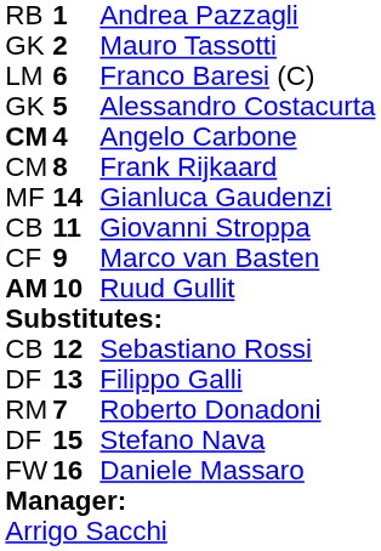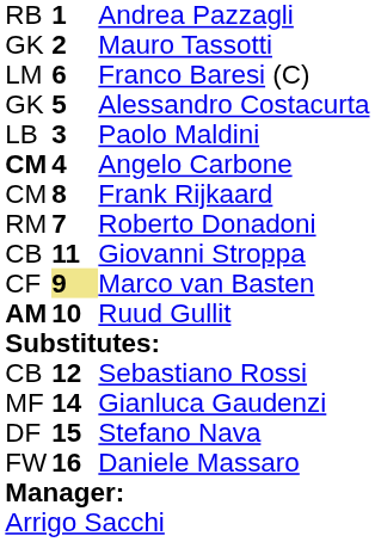+ row: LB | 3 | Paolo Maldini
rows swapped: Roberto Donadoni <-> Gianluca Gaudenzi
Marco van Basten | column 2: no background -> khaki background
- row: DF | 13 | Filippo Galli
